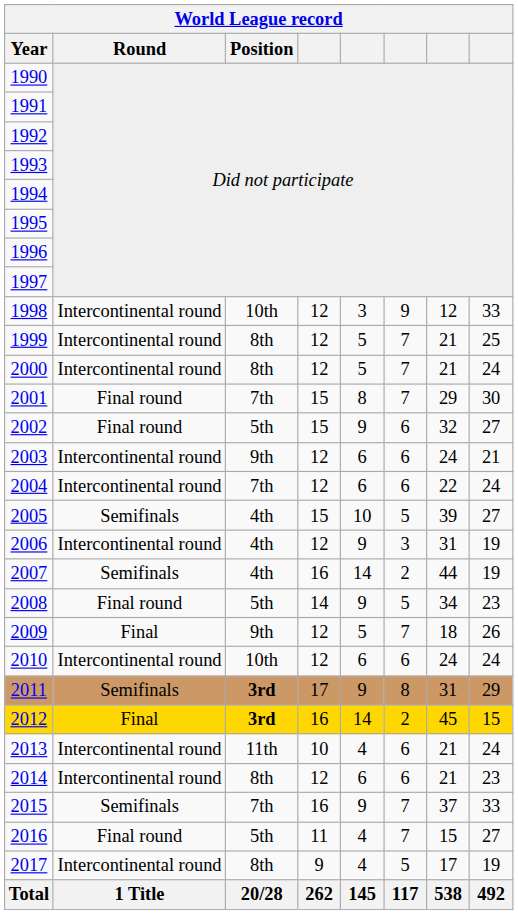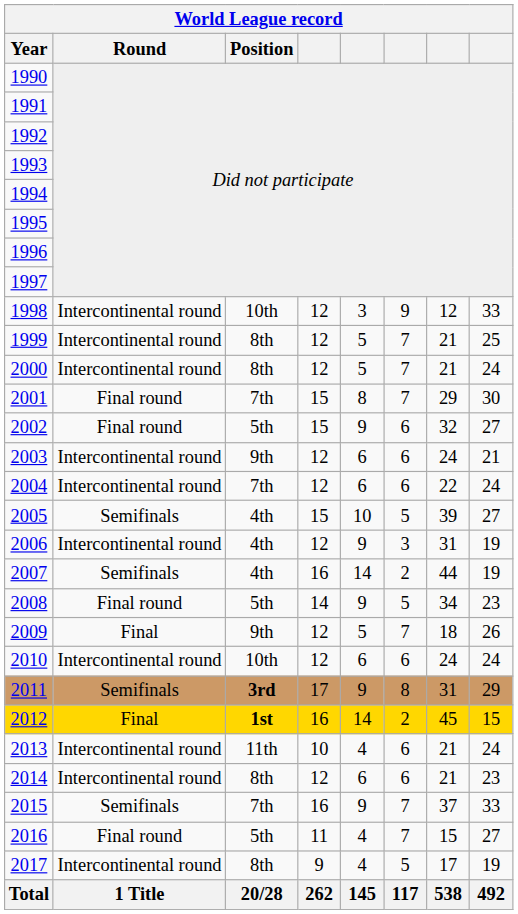2012 | Position: 3rd -> 1st
